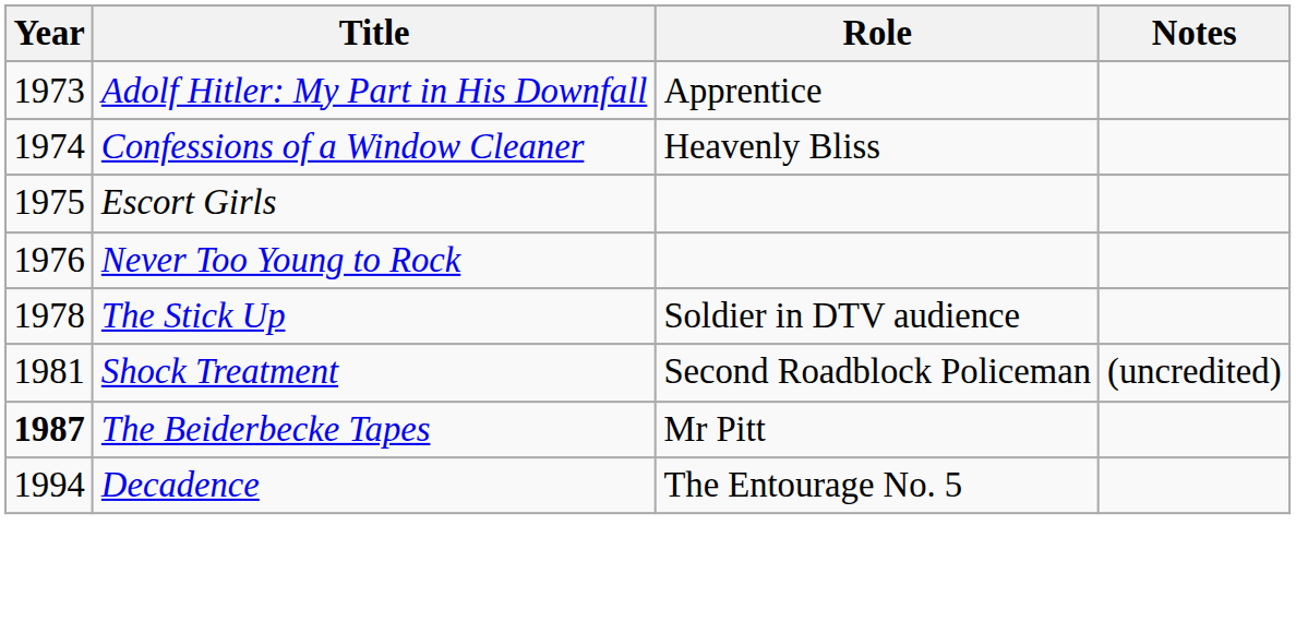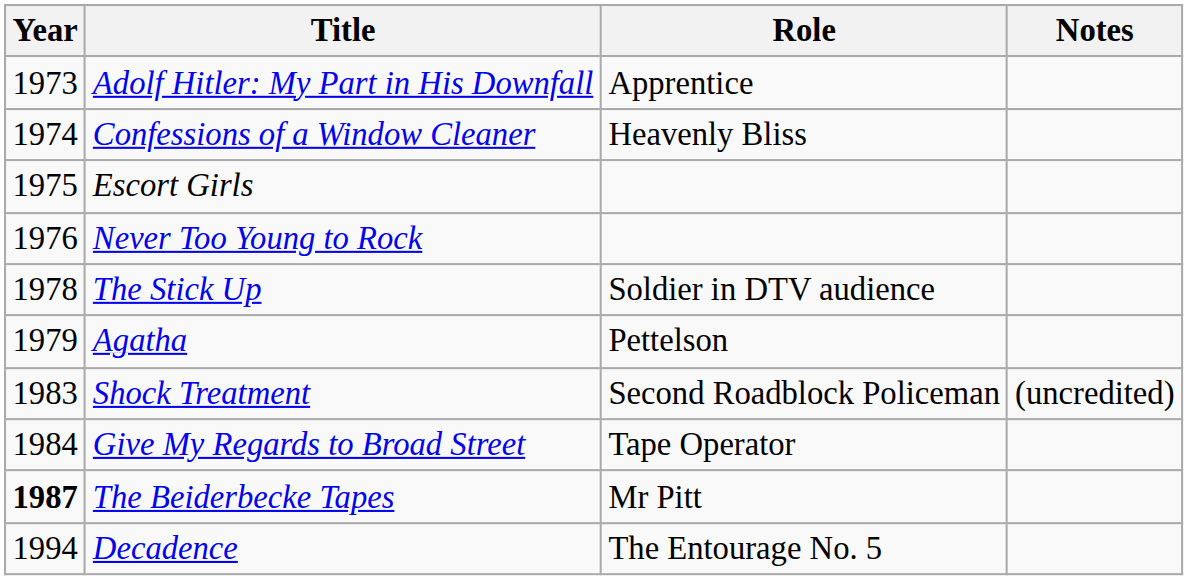+ row: 1979 | Agatha | Pettelson
Shock Treatment | Year: 1981 -> 1983
+ row: 1984 | Give My Regards to Broad Street | Tape Operator
